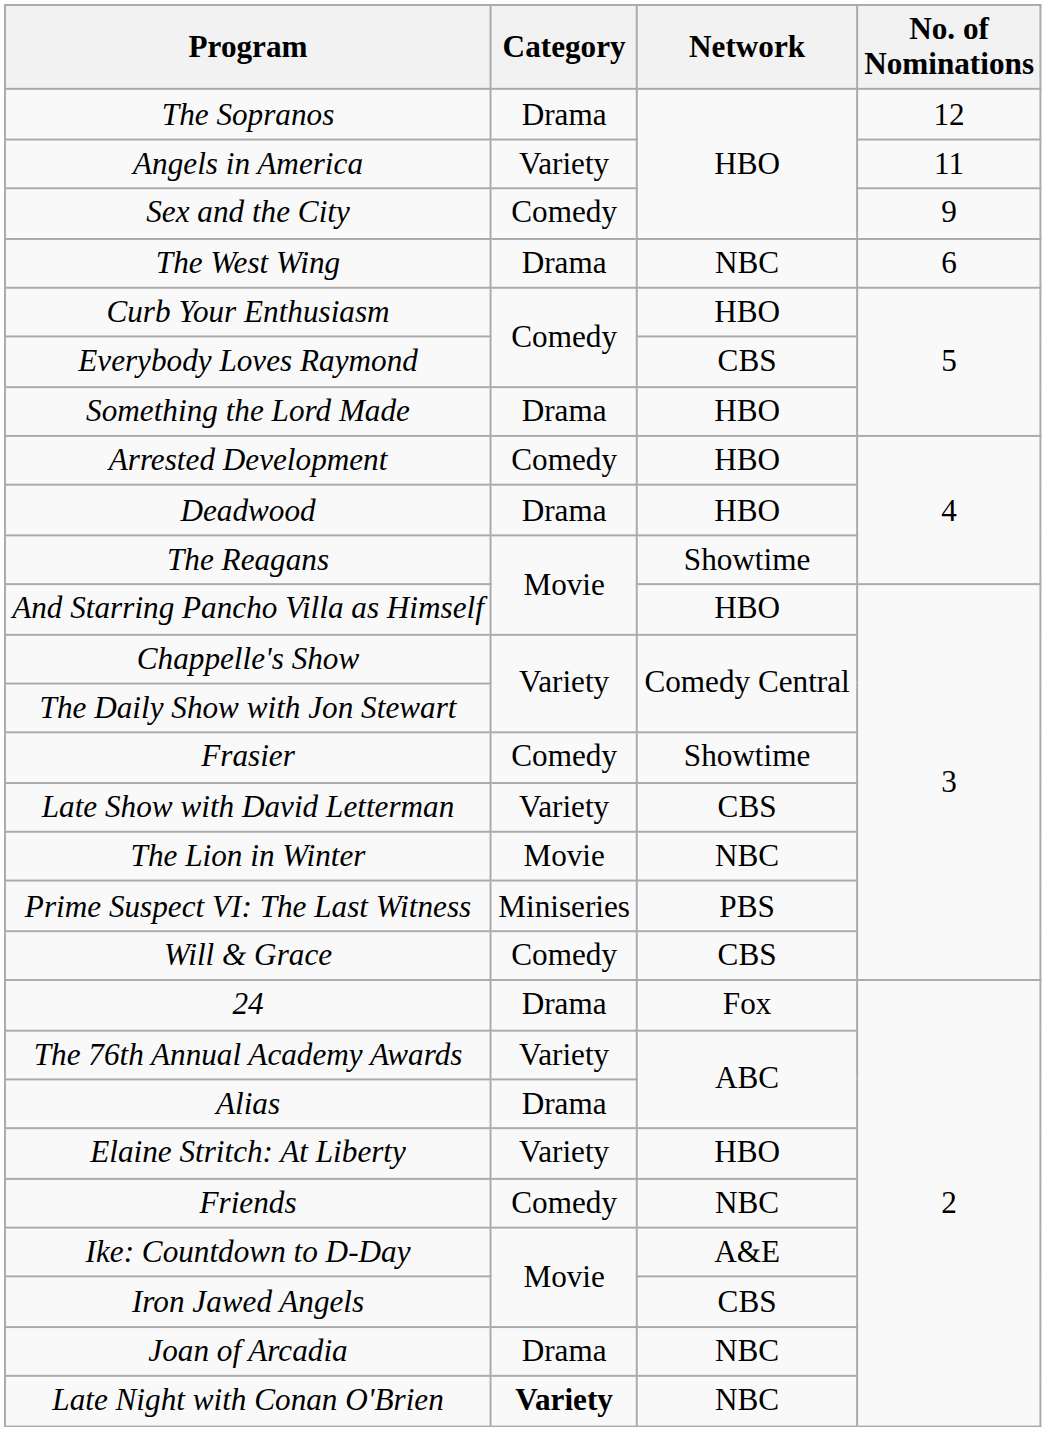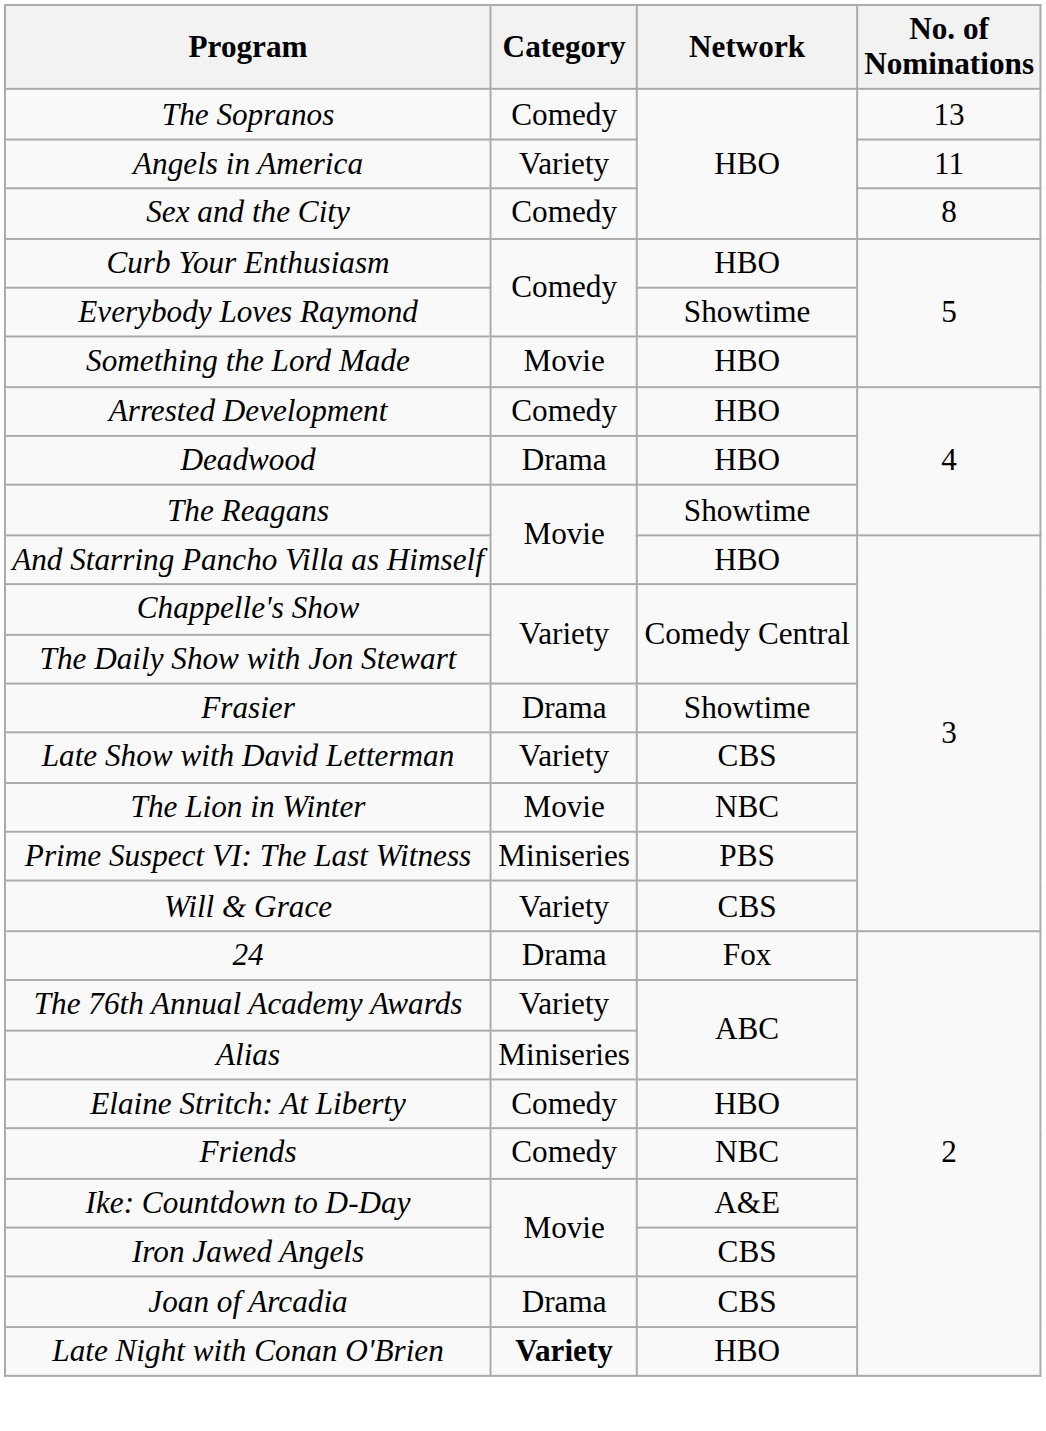The Sopranos | Category: Drama -> Comedy
The Sopranos | No. of Nominations: 12 -> 13
Sex and the City | No. of Nominations: 9 -> 8
- row: The West Wing | Drama | NBC | 6
Everybody Loves Raymond | Network: CBS -> Showtime
Something the Lord Made | Category: Drama -> Movie
Frasier | Category: Comedy -> Drama
Will & Grace | Category: Comedy -> Variety
Alias | Category: Drama -> Miniseries
Elaine Stritch: At Liberty | Category: Variety -> Comedy
Joan of Arcadia | Network: NBC -> CBS
Late Night with Conan O'Brien | Network: NBC -> HBO
